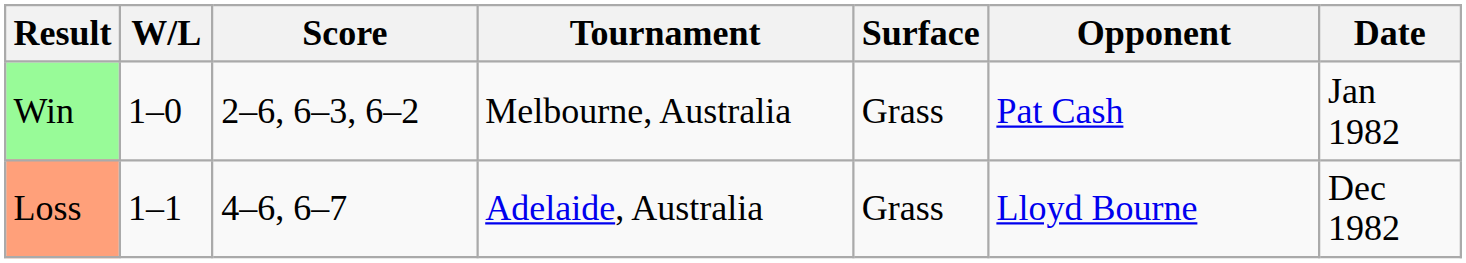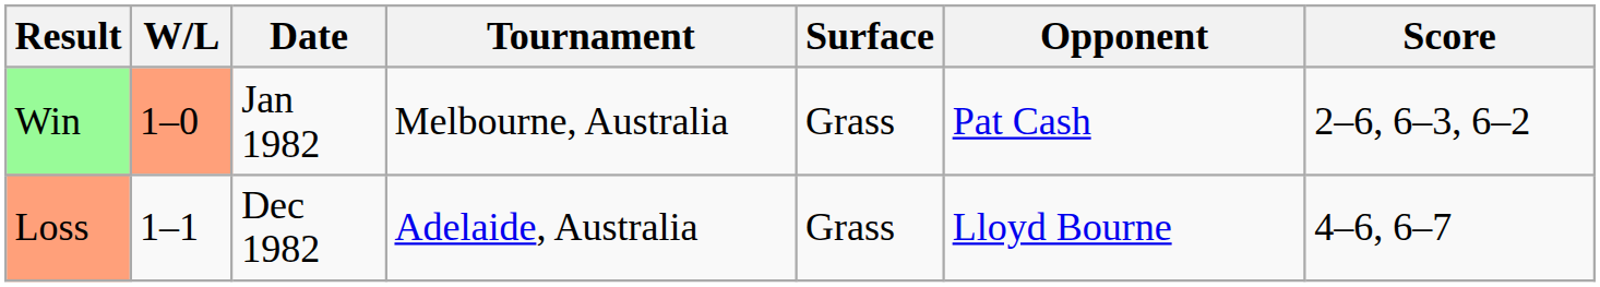columns swapped: Date <-> Score
Win | W/L: no background -> lightsalmon background
